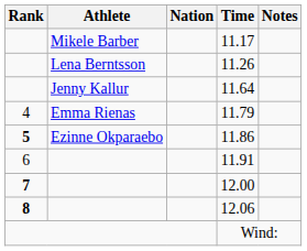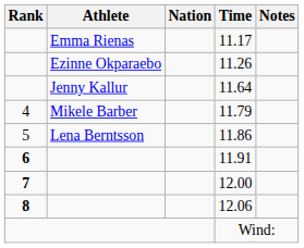11.17 | Athlete: Mikele Barber -> Emma Rienas
11.26 | Athlete: Lena Berntsson -> Ezinne Okparaebo
11.79 | Athlete: Emma Rienas -> Mikele Barber
11.86 | Rank: bold -> normal
11.86 | Athlete: Ezinne Okparaebo -> Lena Berntsson
11.91 | Rank: normal -> bold
